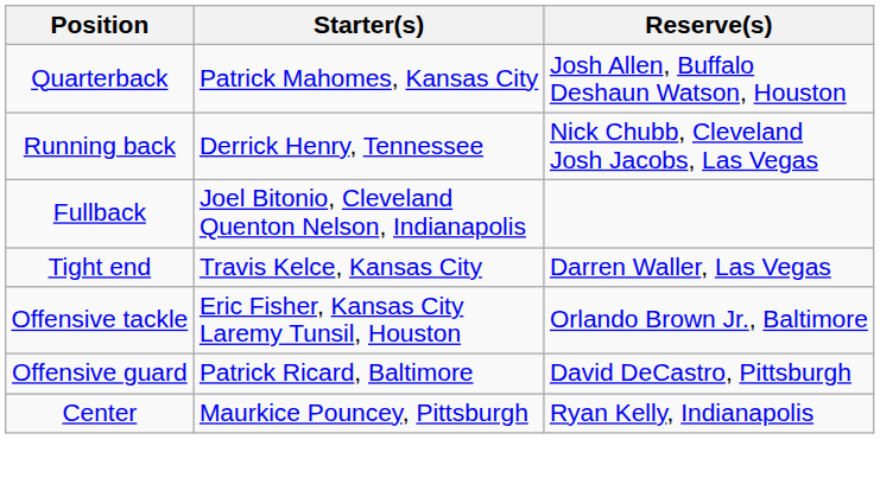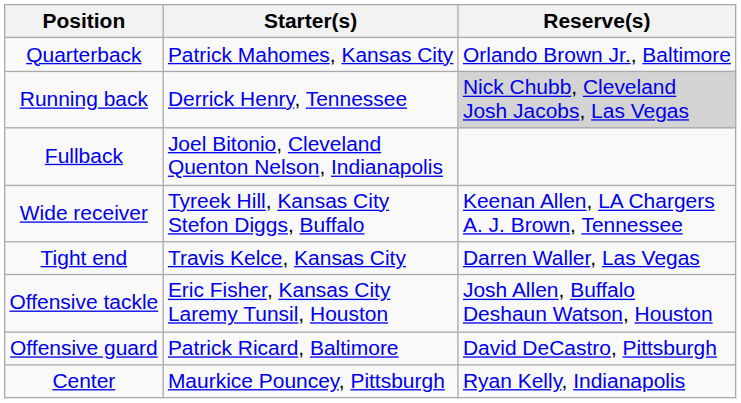Quarterback | Reserve(s): Josh Allen, Buffalo Deshaun Watson, Houston -> Orlando Brown Jr., Baltimore
Running back | Reserve(s): no background -> lightgrey background
+ row: Wide receiver | Tyreek Hill, Kansas City Stefon Diggs, Buffalo | Keenan Allen, LA Chargers A. J. Brown, Tennessee
Offensive tackle | Reserve(s): Orlando Brown Jr., Baltimore -> Josh Allen, Buffalo Deshaun Watson, Houston
